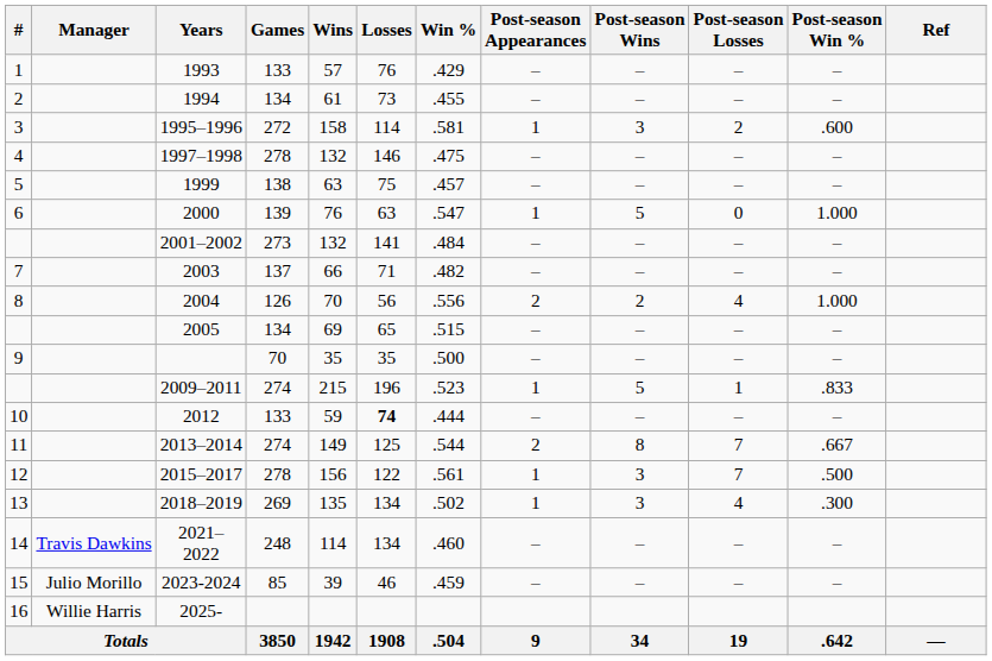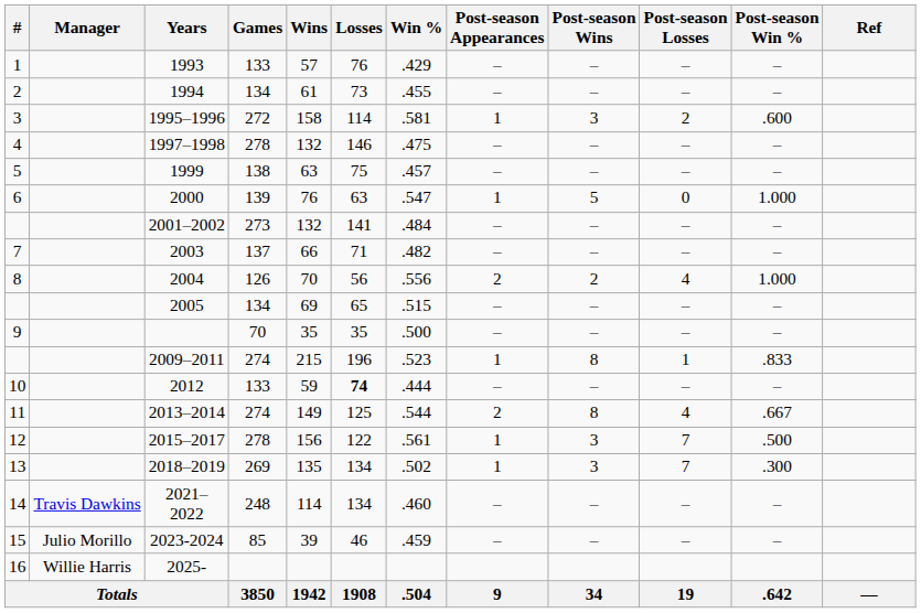2009–2011 | Post-season Wins: 5 -> 8
2013–2014 | Post-season Losses: 7 -> 4
2018–2019 | Post-season Losses: 4 -> 7
